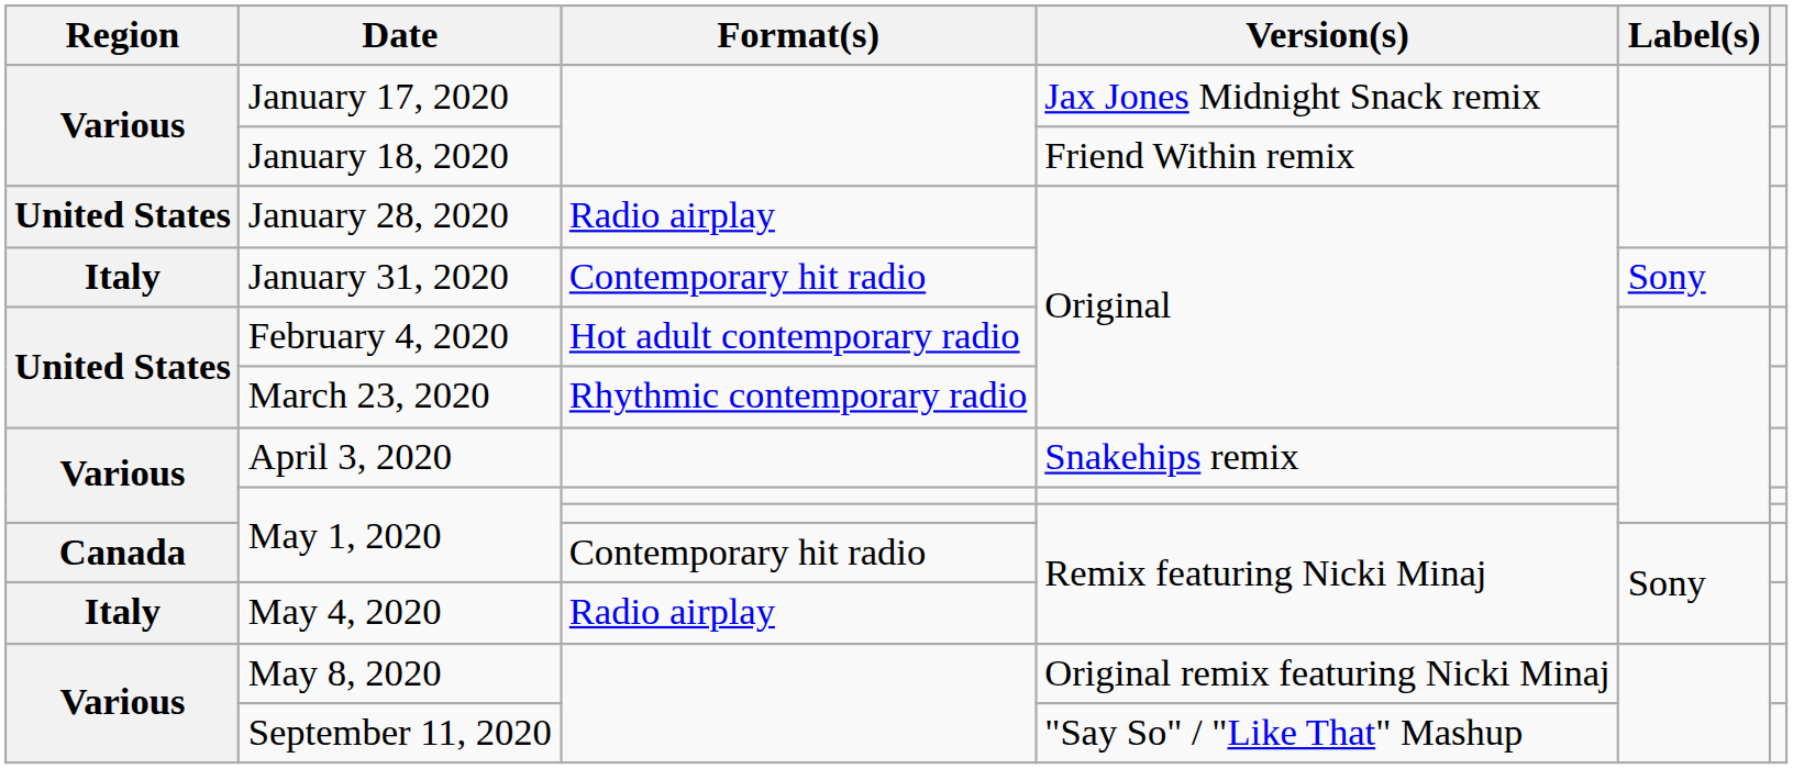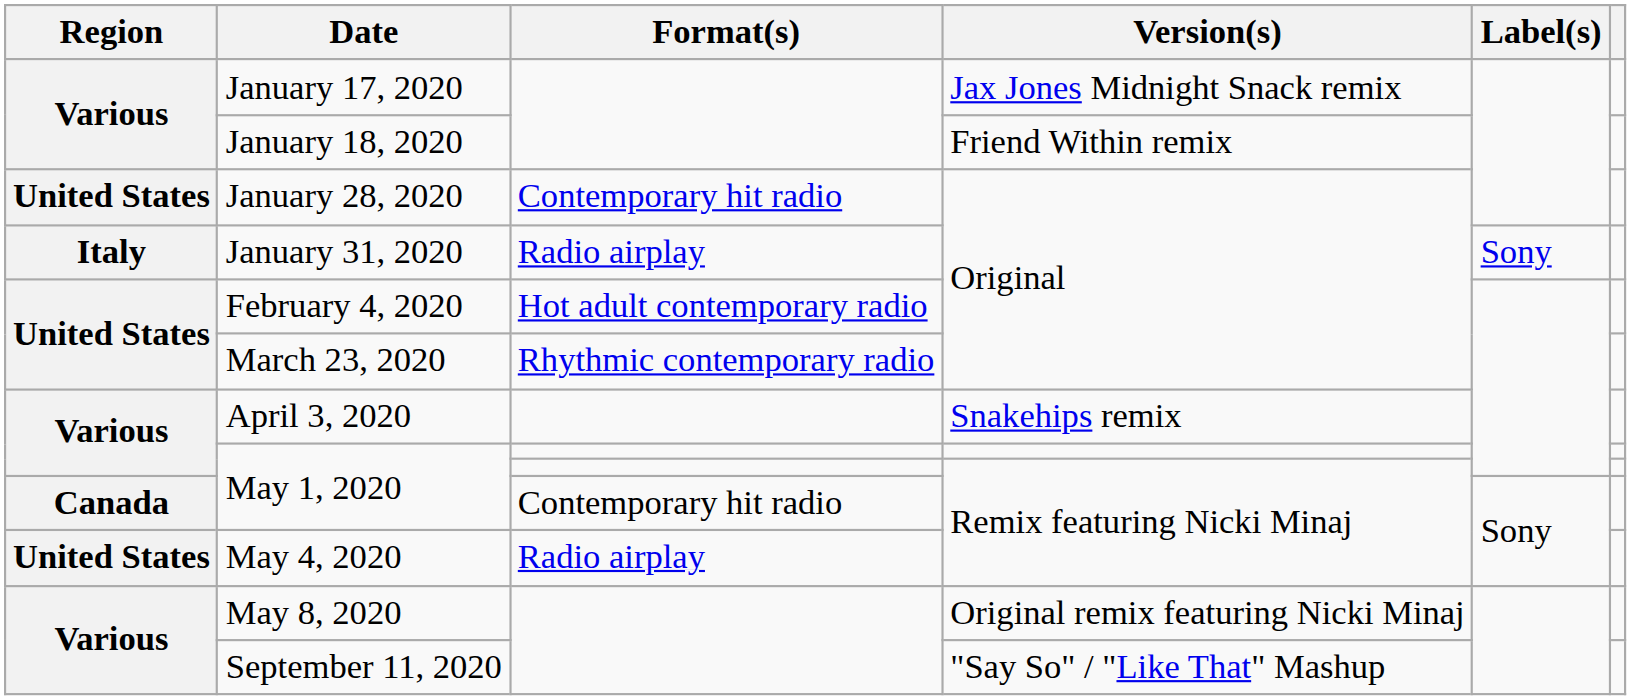January 28, 2020 | Format(s): Radio airplay -> Contemporary hit radio
January 31, 2020 | Format(s): Contemporary hit radio -> Radio airplay
May 4, 2020 | Region: Italy -> United States
